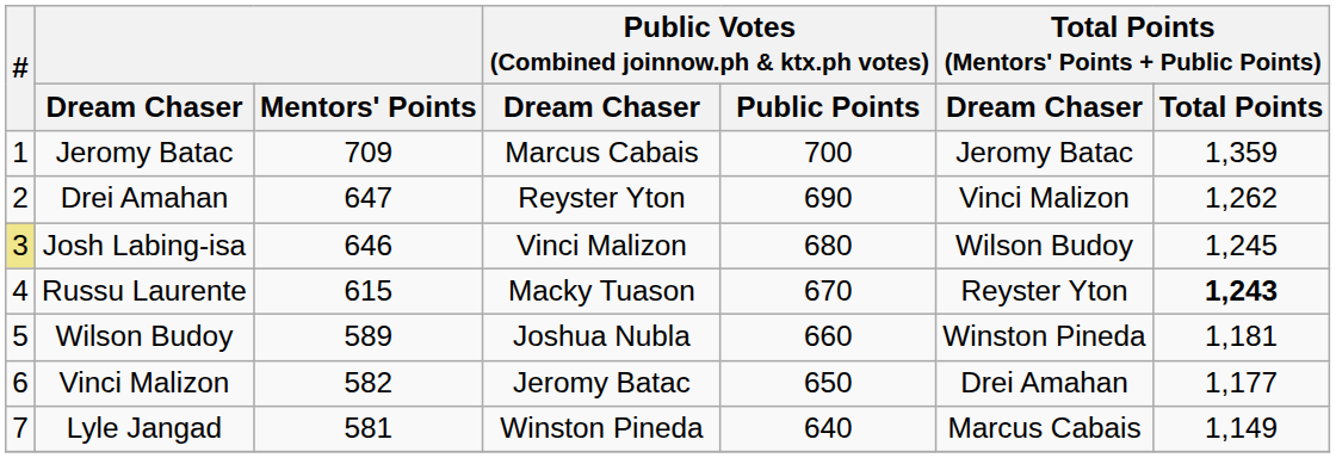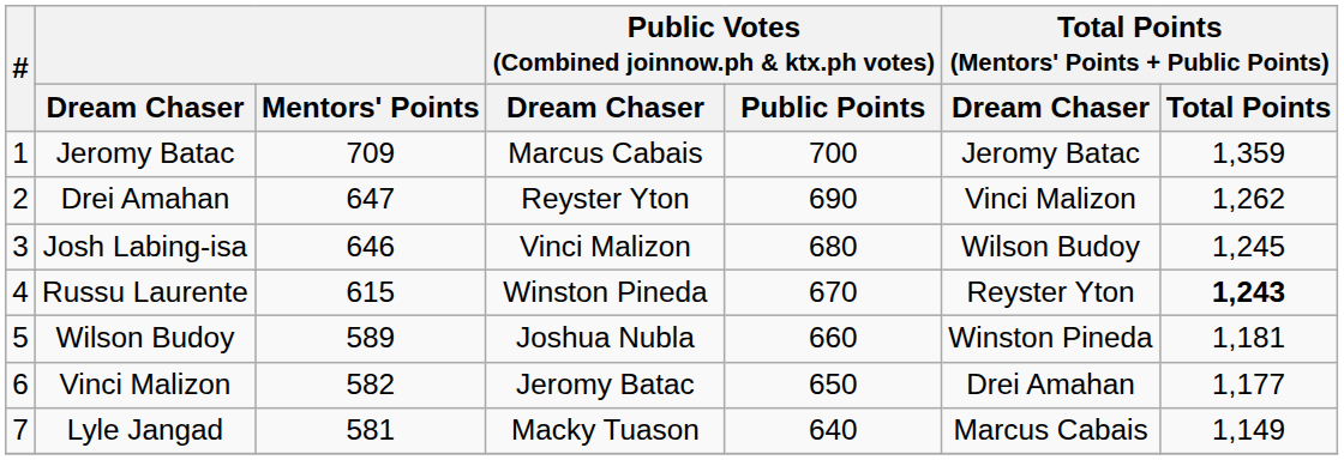Josh Labing-isa | #: khaki background -> no background
Russu Laurente | column 4: Macky Tuason -> Winston Pineda
Lyle Jangad | column 4: Winston Pineda -> Macky Tuason
